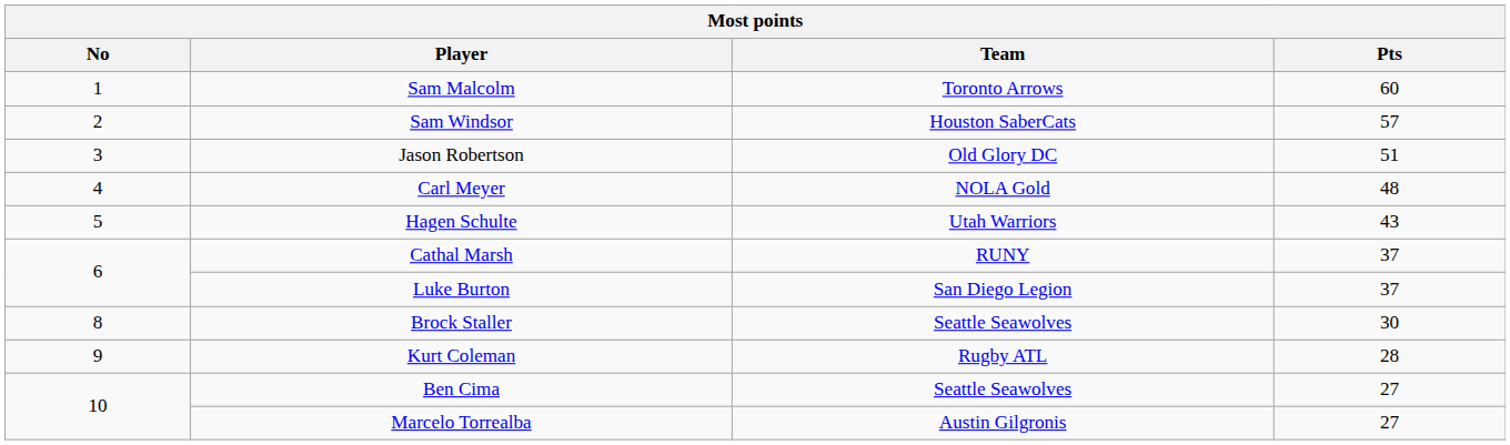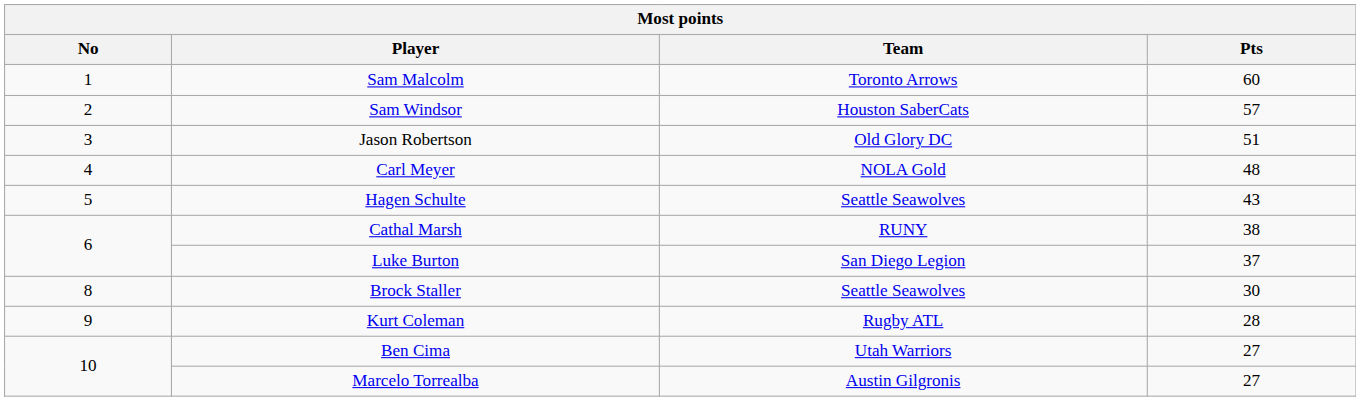Hagen Schulte | Team: Utah Warriors -> Seattle Seawolves
Cathal Marsh | Pts: 37 -> 38
Ben Cima | Team: Seattle Seawolves -> Utah Warriors
